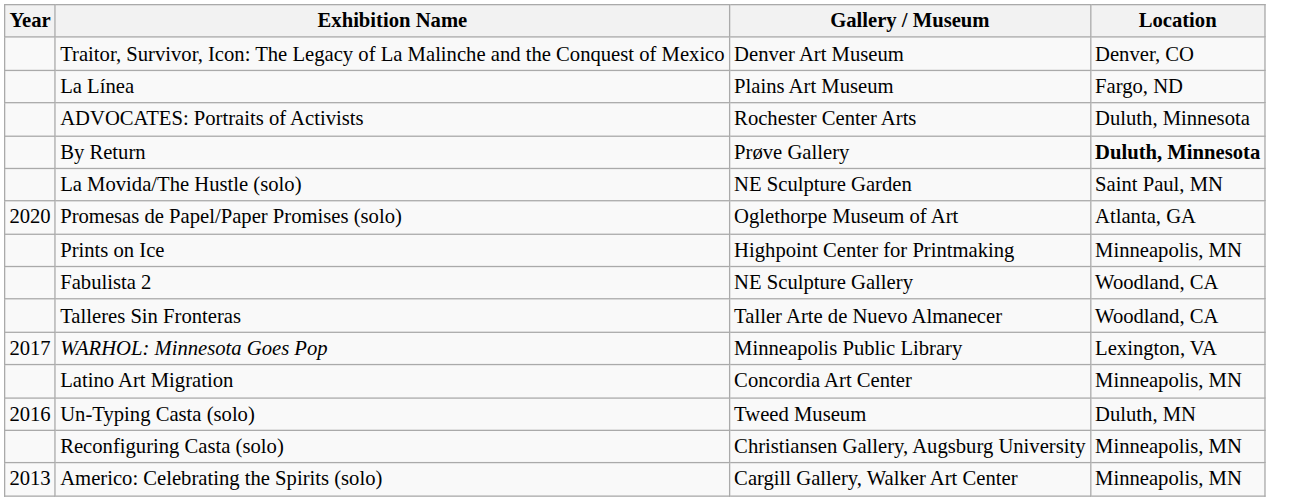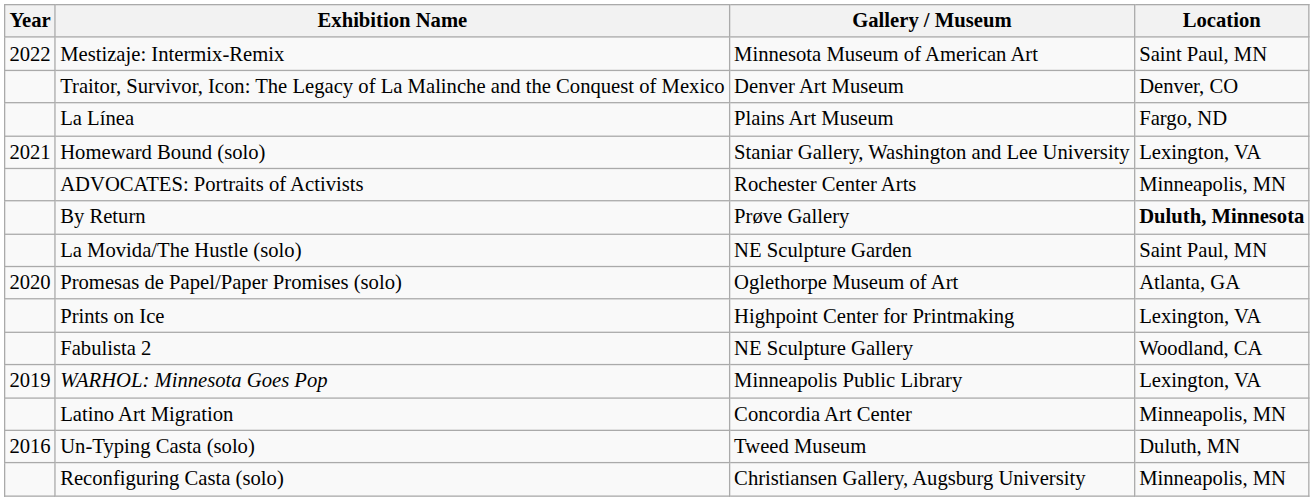+ row: 2022 | Mestizaje: Intermix-Remix | Minnesota Museum of American Art | Saint Paul, MN
+ row: 2021 | Homeward Bound (solo) | Staniar Gallery, Washington and Lee University | Lexington, VA
ADVOCATES: Portraits of Activists | Location: Duluth, Minnesota -> Minneapolis, MN
Prints on Ice | Location: Minneapolis, MN -> Lexington, VA
- row: Talleres Sin Fronteras | Taller Arte de Nuevo Almanecer | Woodland, CA
WARHOL: Minnesota Goes Pop | Year: 2017 -> 2019
- row: 2013 | Americo: Celebrating the Spirits (solo) | Cargill Gallery, Walker Art Center | Minneapolis, MN
